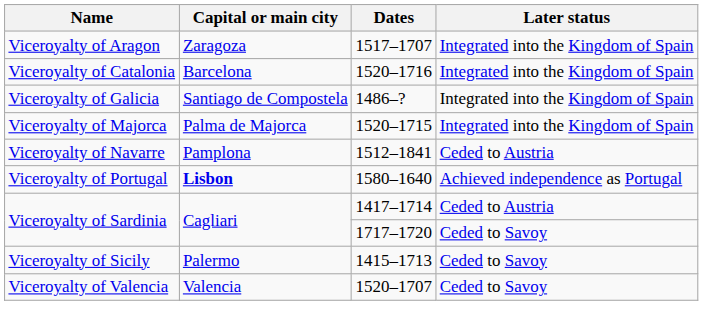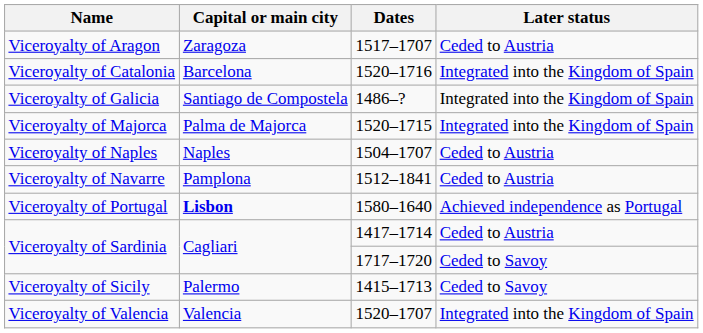Viceroyalty of Aragon | Later status: Integrated into the Kingdom of Spain -> Ceded to Austria
+ row: Viceroyalty of Naples | Naples | 1504–1707 | Ceded to Austria
Viceroyalty of Valencia | Later status: Ceded to Savoy -> Integrated into the Kingdom of Spain
